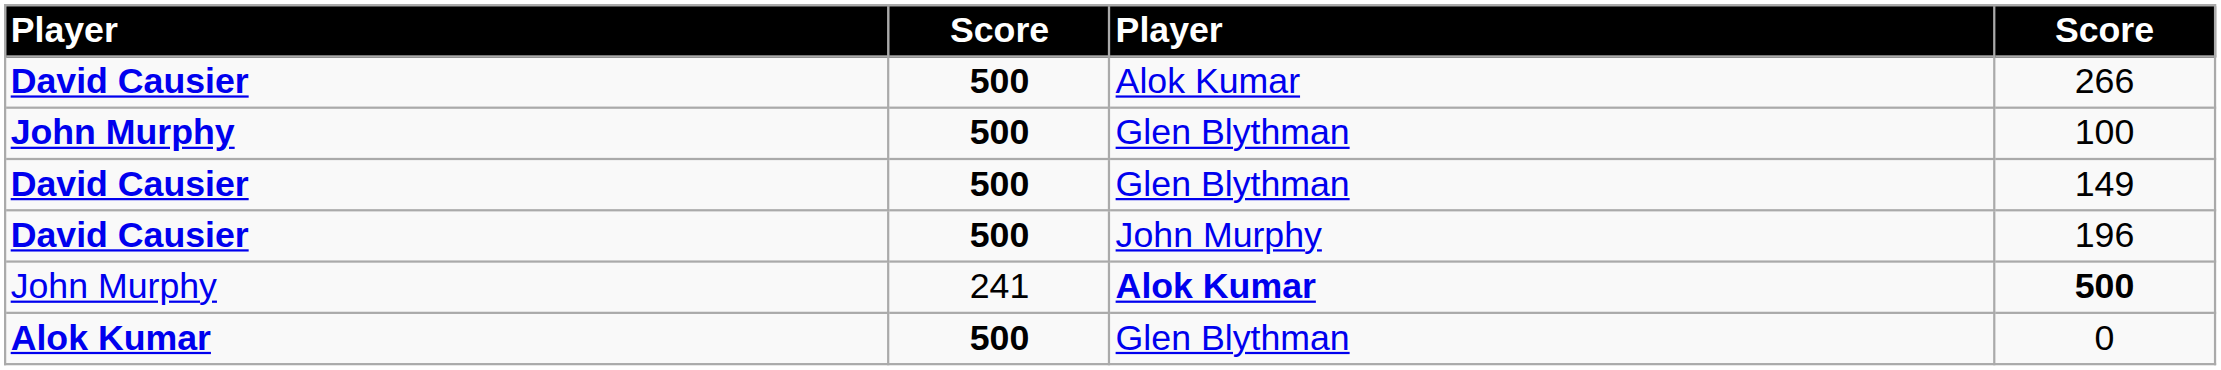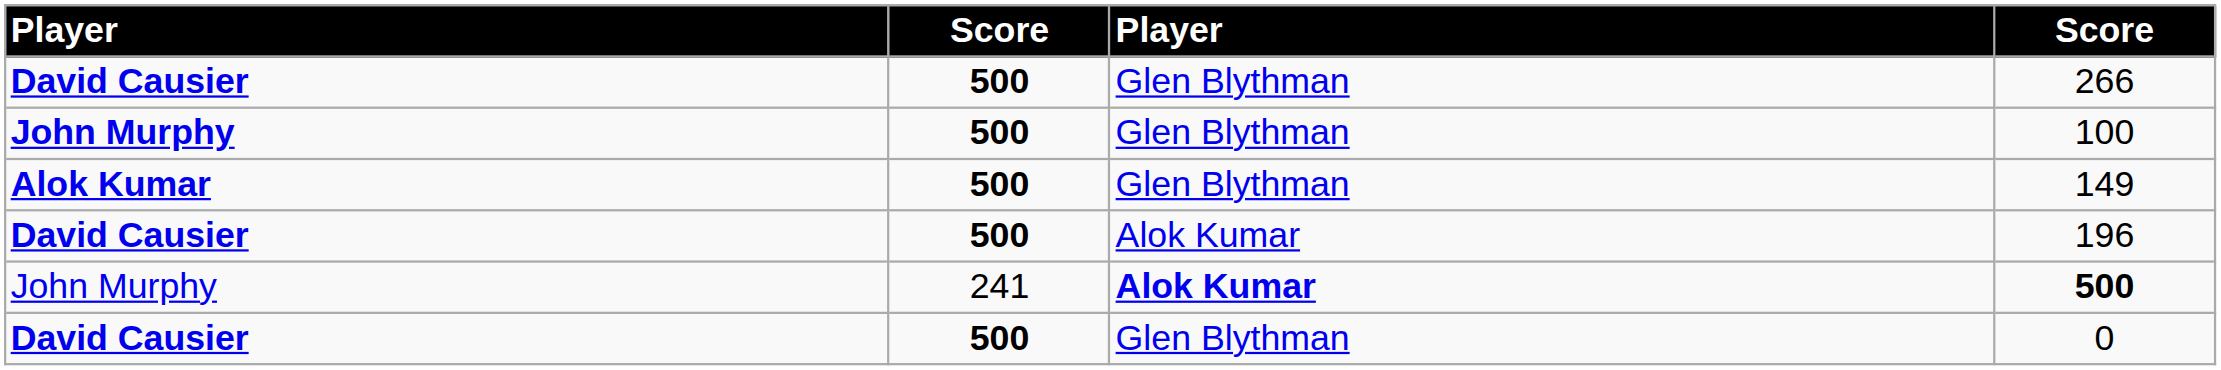266 | column 3: Alok Kumar -> Glen Blythman
149 | column 1: David Causier -> Alok Kumar
196 | column 3: John Murphy -> Alok Kumar
0 | column 1: Alok Kumar -> David Causier
